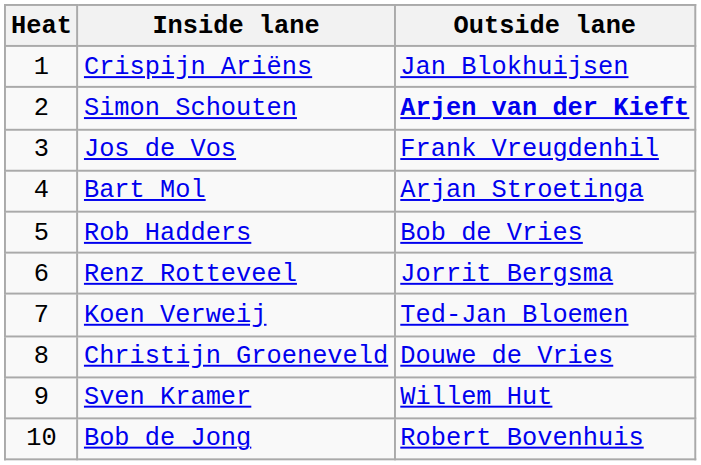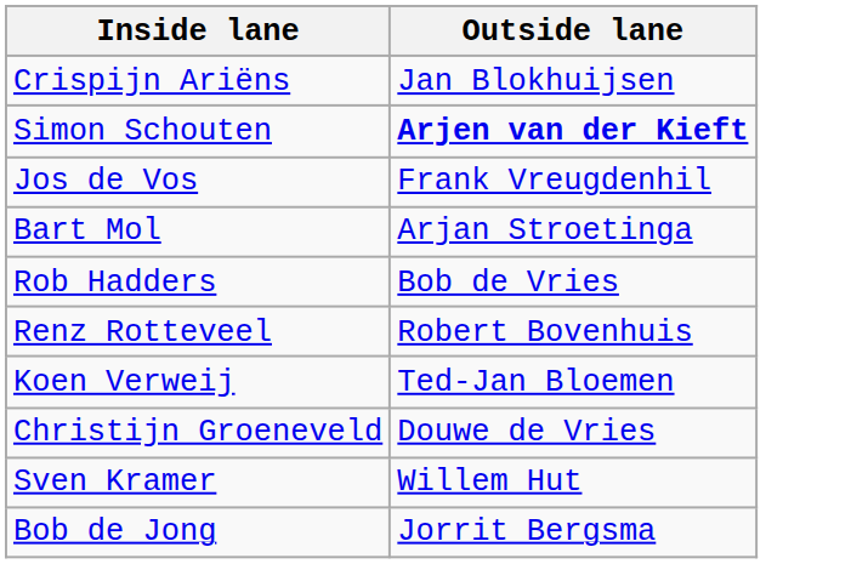- column: Heat | 1 | 2 | 3 | 4 | 5 | 6 | 7 | 8 | 9 | 10
Renz Rotteveel | Outside lane: Jorrit Bergsma -> Robert Bovenhuis
Bob de Jong | Outside lane: Robert Bovenhuis -> Jorrit Bergsma
